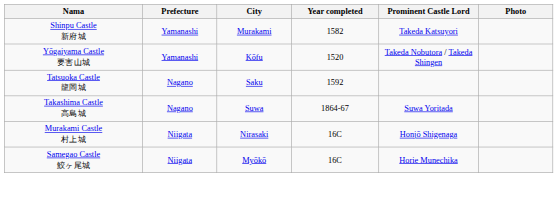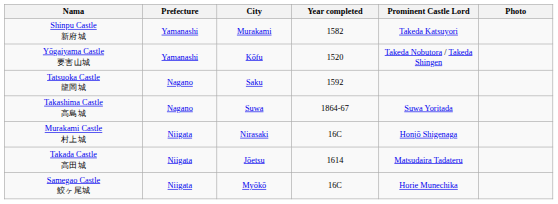+ row: Takada Castle 高田城 | Niigata | Jōetsu | 1614 | Matsudaira Tadateru
